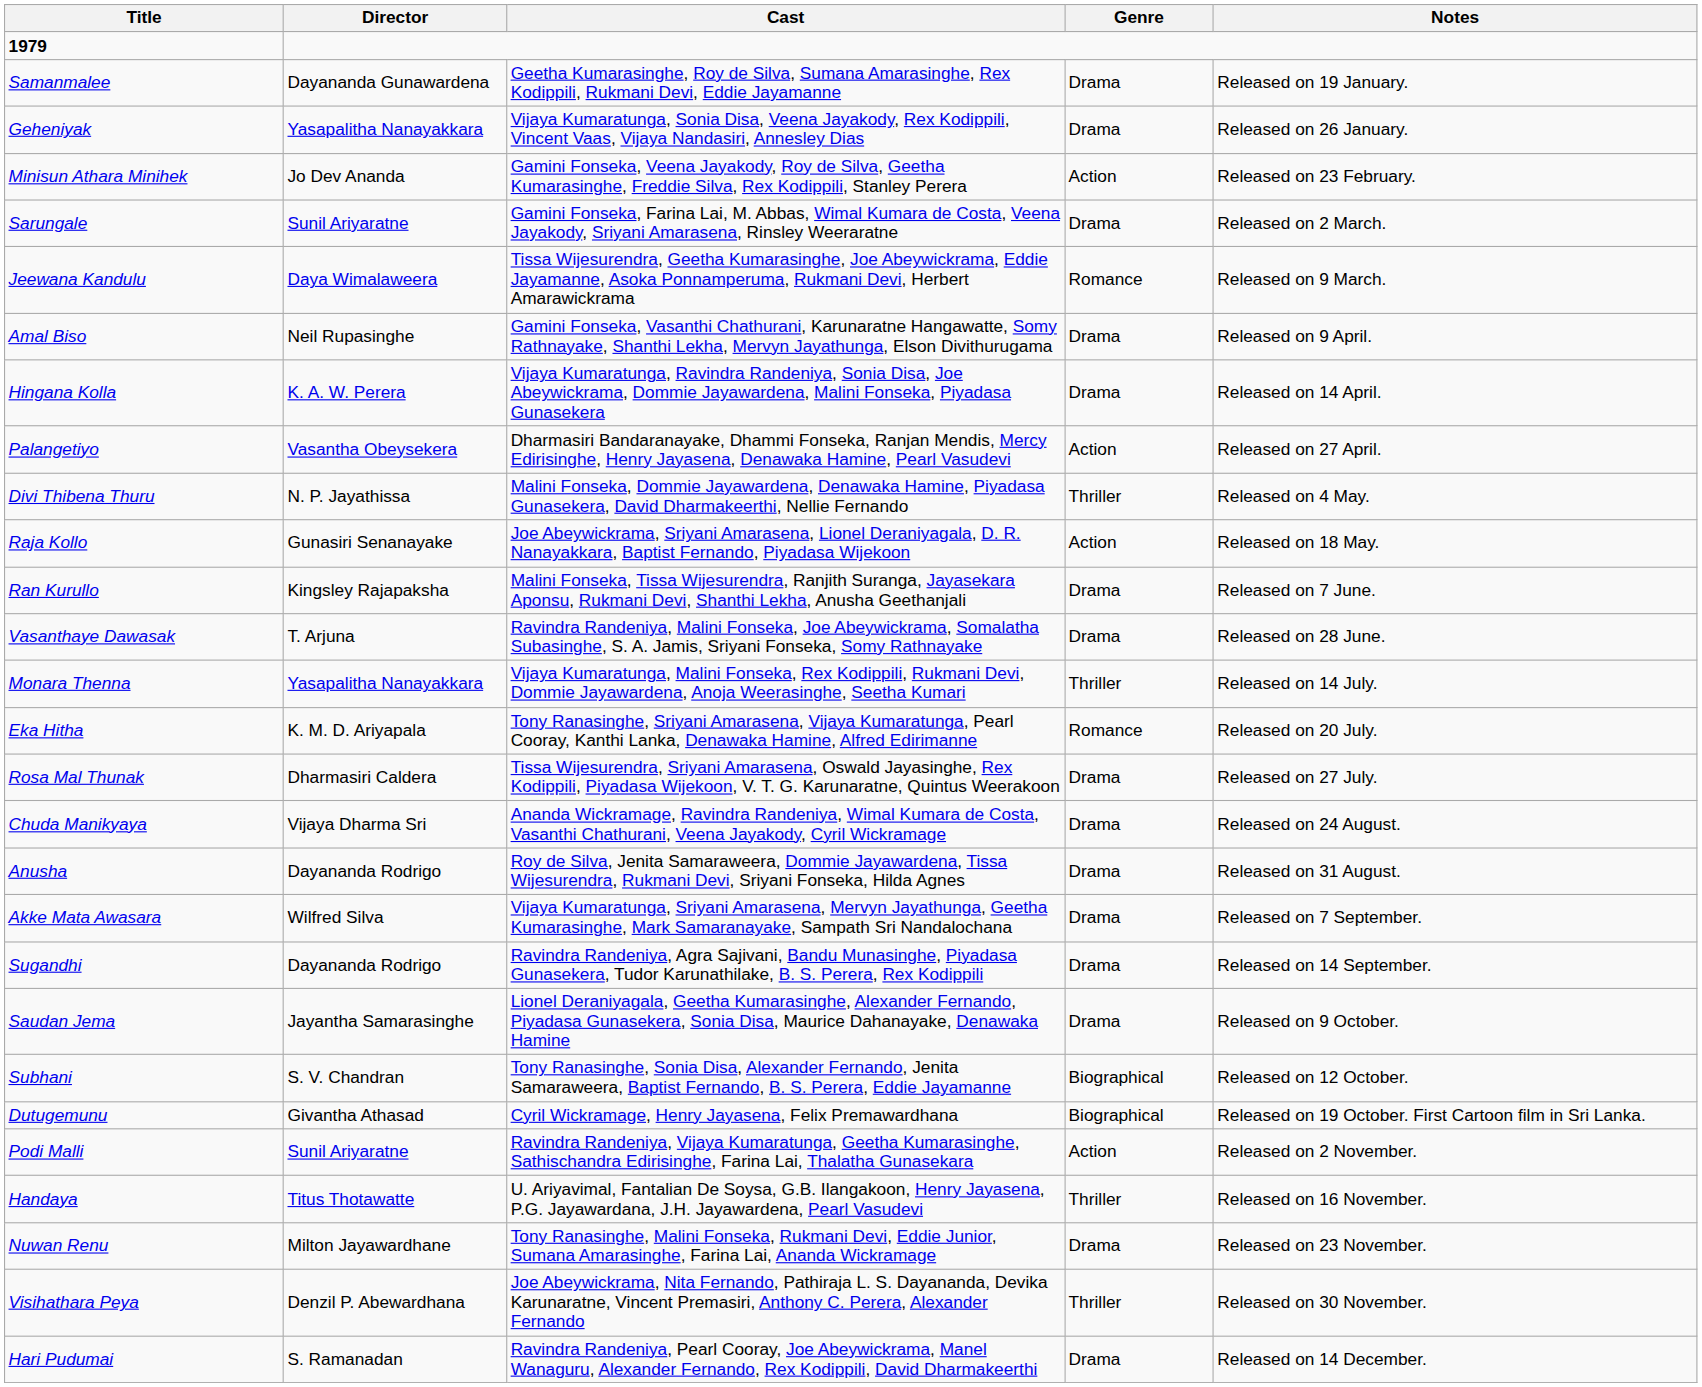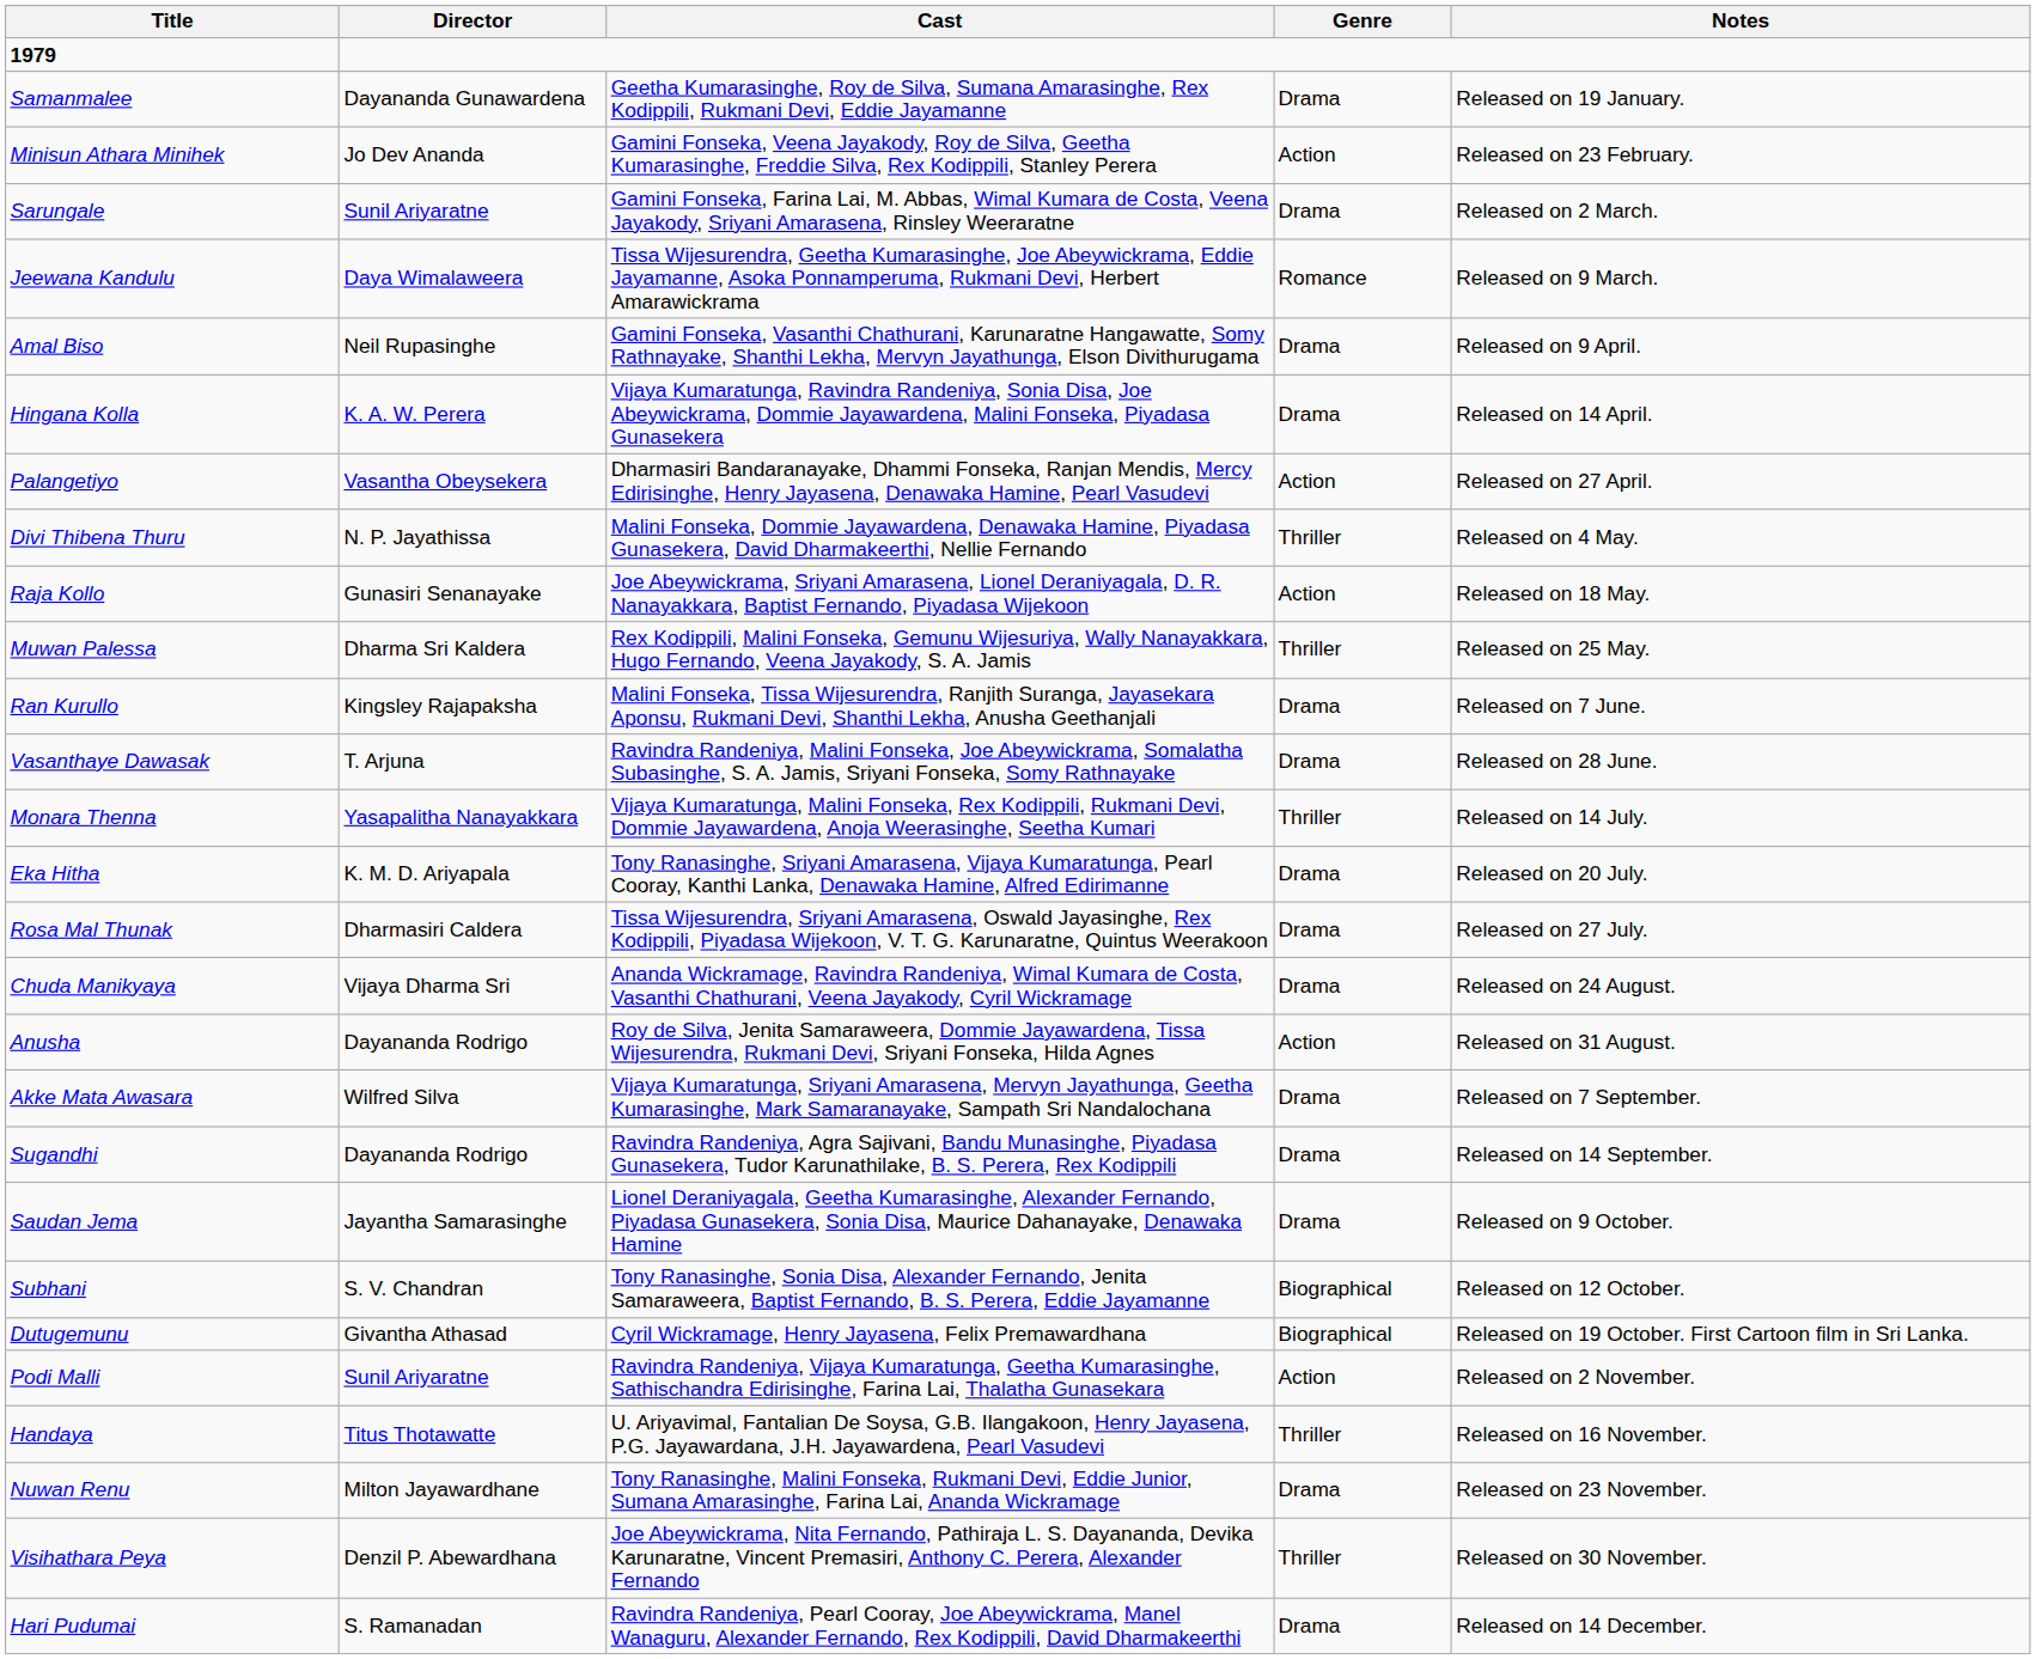- row: Geheniyak | Yasapalitha Nanayakkara | Vijaya Kumaratunga, Sonia Disa, Veena Jayakody, Rex Kodippili, Vincent Vaas, Vijaya Nandasiri, Annesley Dias | Drama | Released on 26 January.
+ row: Muwan Palessa | Dharma Sri Kaldera | Rex Kodippili, Malini Fonseka, Gemunu Wijesuriya, Wally Nanayakkara, Hugo Fernando, Veena Jayakody, S. A. Jamis | Thriller | Released on 25 May.
Eka Hitha | Genre: Romance -> Drama
Anusha | Genre: Drama -> Action
